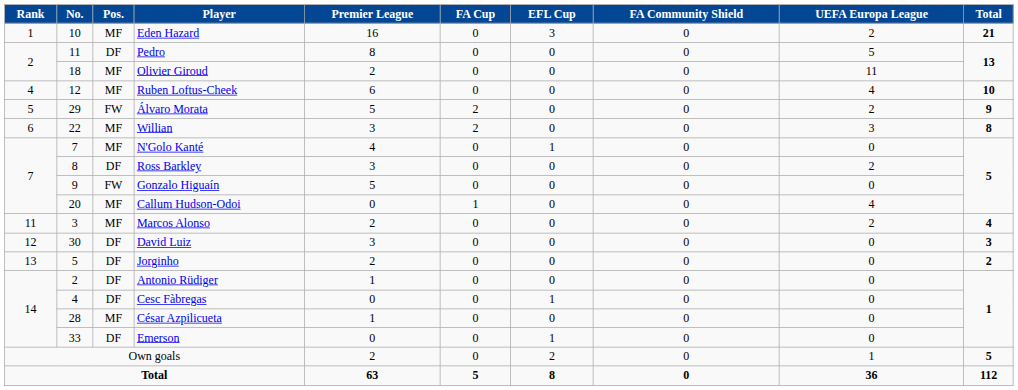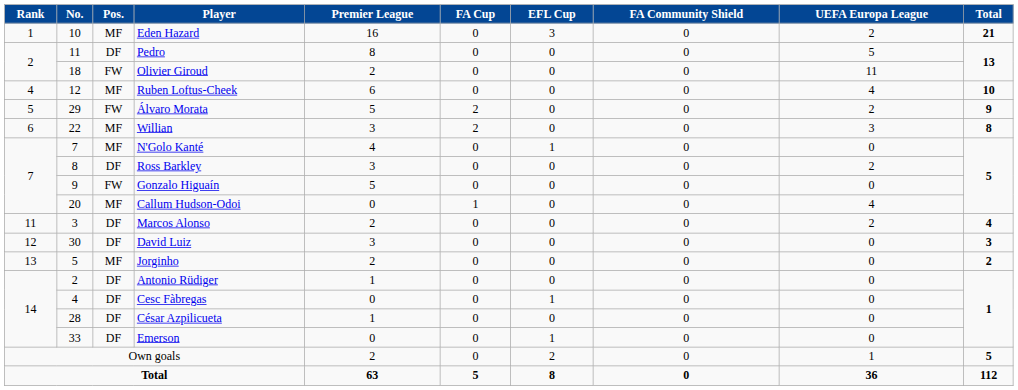Olivier Giroud | Pos.: MF -> FW
Marcos Alonso | Pos.: MF -> DF
Jorginho | Pos.: DF -> MF
César Azpilicueta | Pos.: MF -> DF
